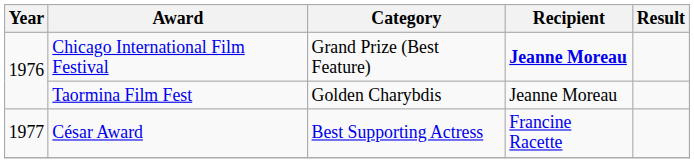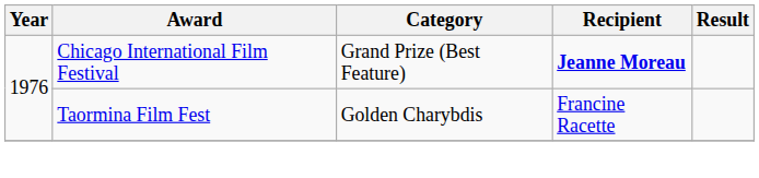Taormina Film Fest | Recipient: Jeanne Moreau -> Francine Racette
- row: 1977 | César Award | Best Supporting Actress | Francine Racette
